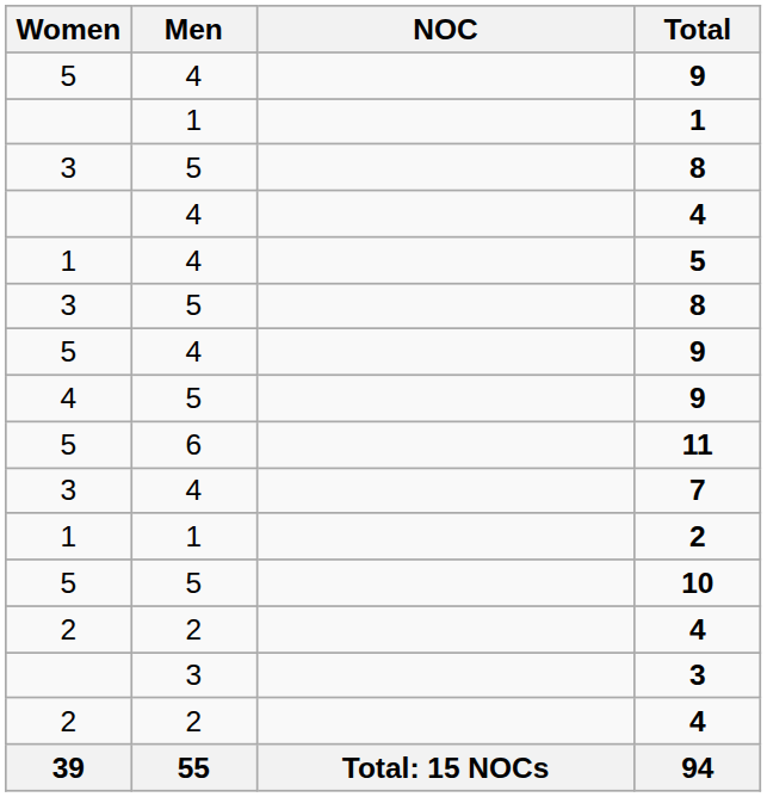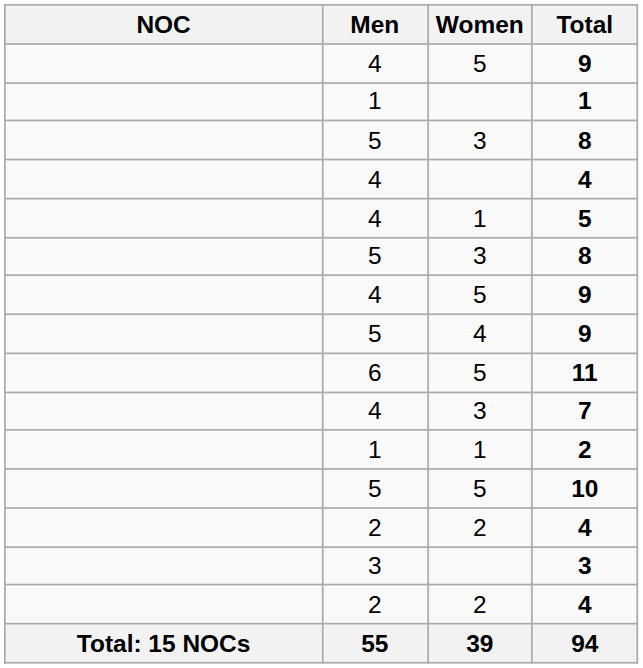columns swapped: NOC <-> Women
